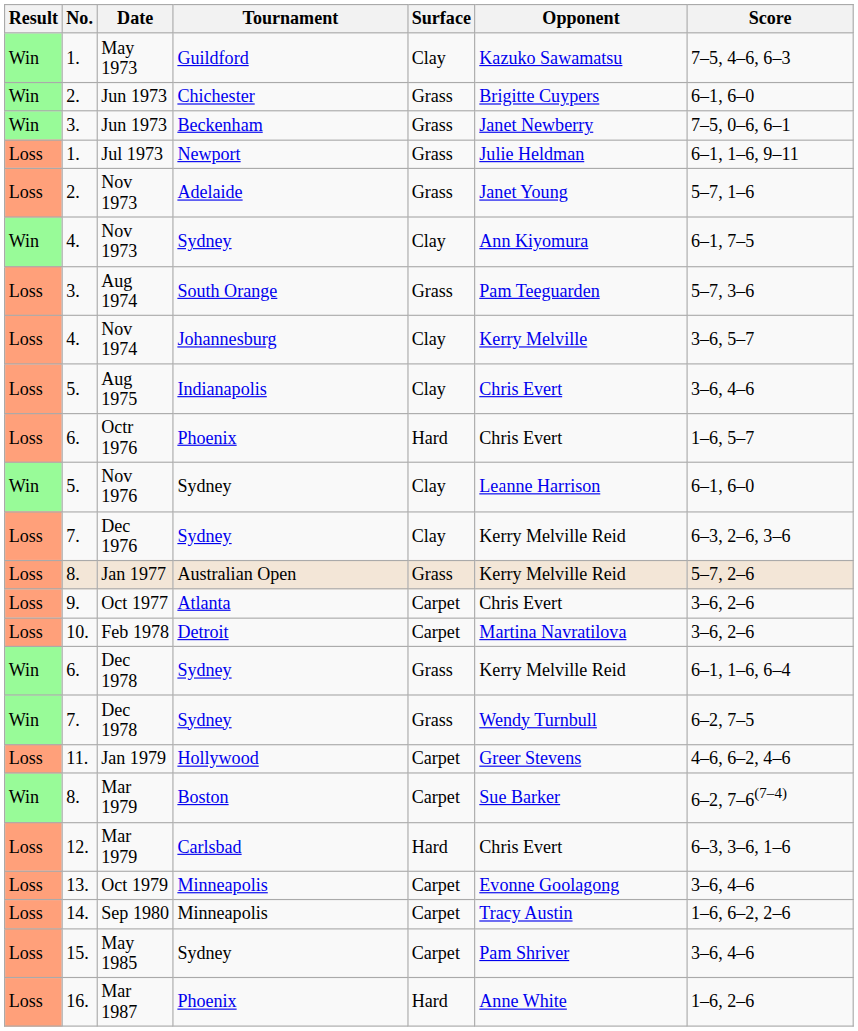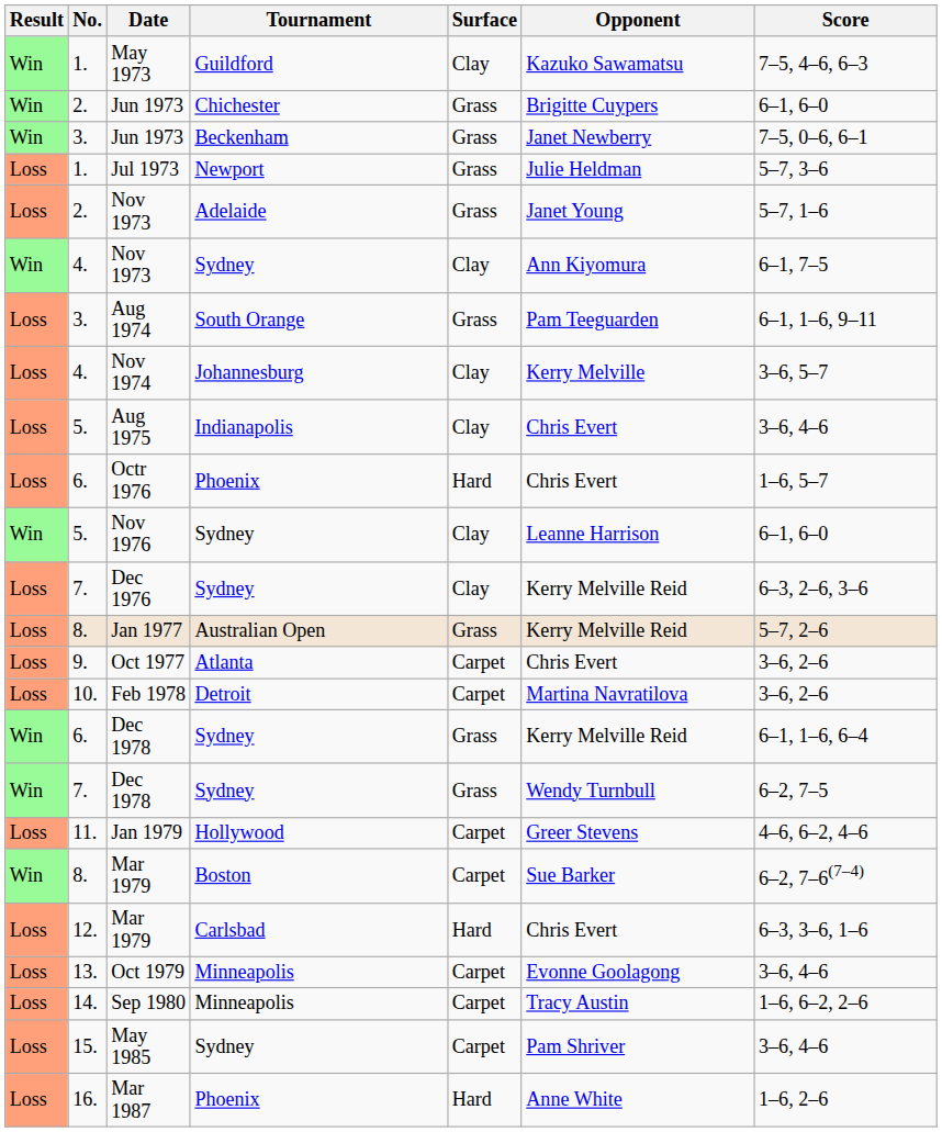Jul 1973 | Score: 6–1, 1–6, 9–11 -> 5–7, 3–6
Aug 1974 | Score: 5–7, 3–6 -> 6–1, 1–6, 9–11
